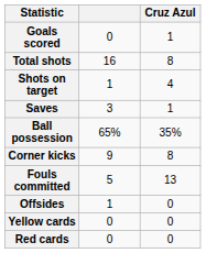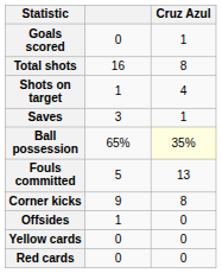Ball possession | Cruz Azul: no background -> lightyellow background
rows swapped: Corner kicks <-> Fouls committed
